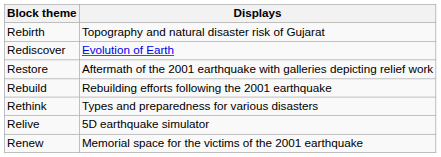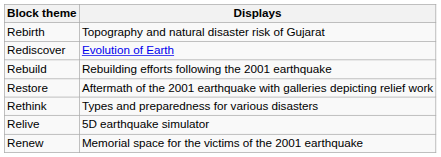rows swapped: Restore <-> Rebuild
